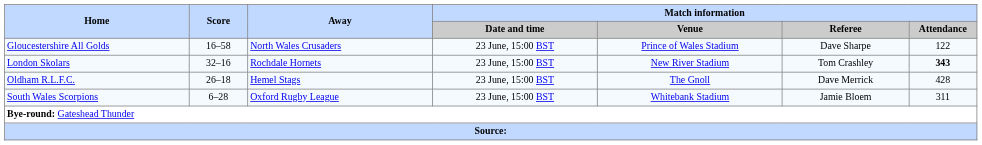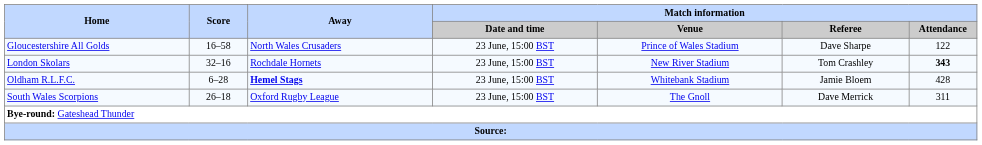Oldham R.L.F.C. | Score: 26–18 -> 6–28
Oldham R.L.F.C. | Away: normal -> bold
Oldham R.L.F.C. | Match information / Venue: The Gnoll -> Whitebank Stadium
Oldham R.L.F.C. | Match information / Referee: Dave Merrick -> Jamie Bloem
South Wales Scorpions | Score: 6–28 -> 26–18
South Wales Scorpions | Match information / Venue: Whitebank Stadium -> The Gnoll
South Wales Scorpions | Match information / Referee: Jamie Bloem -> Dave Merrick
